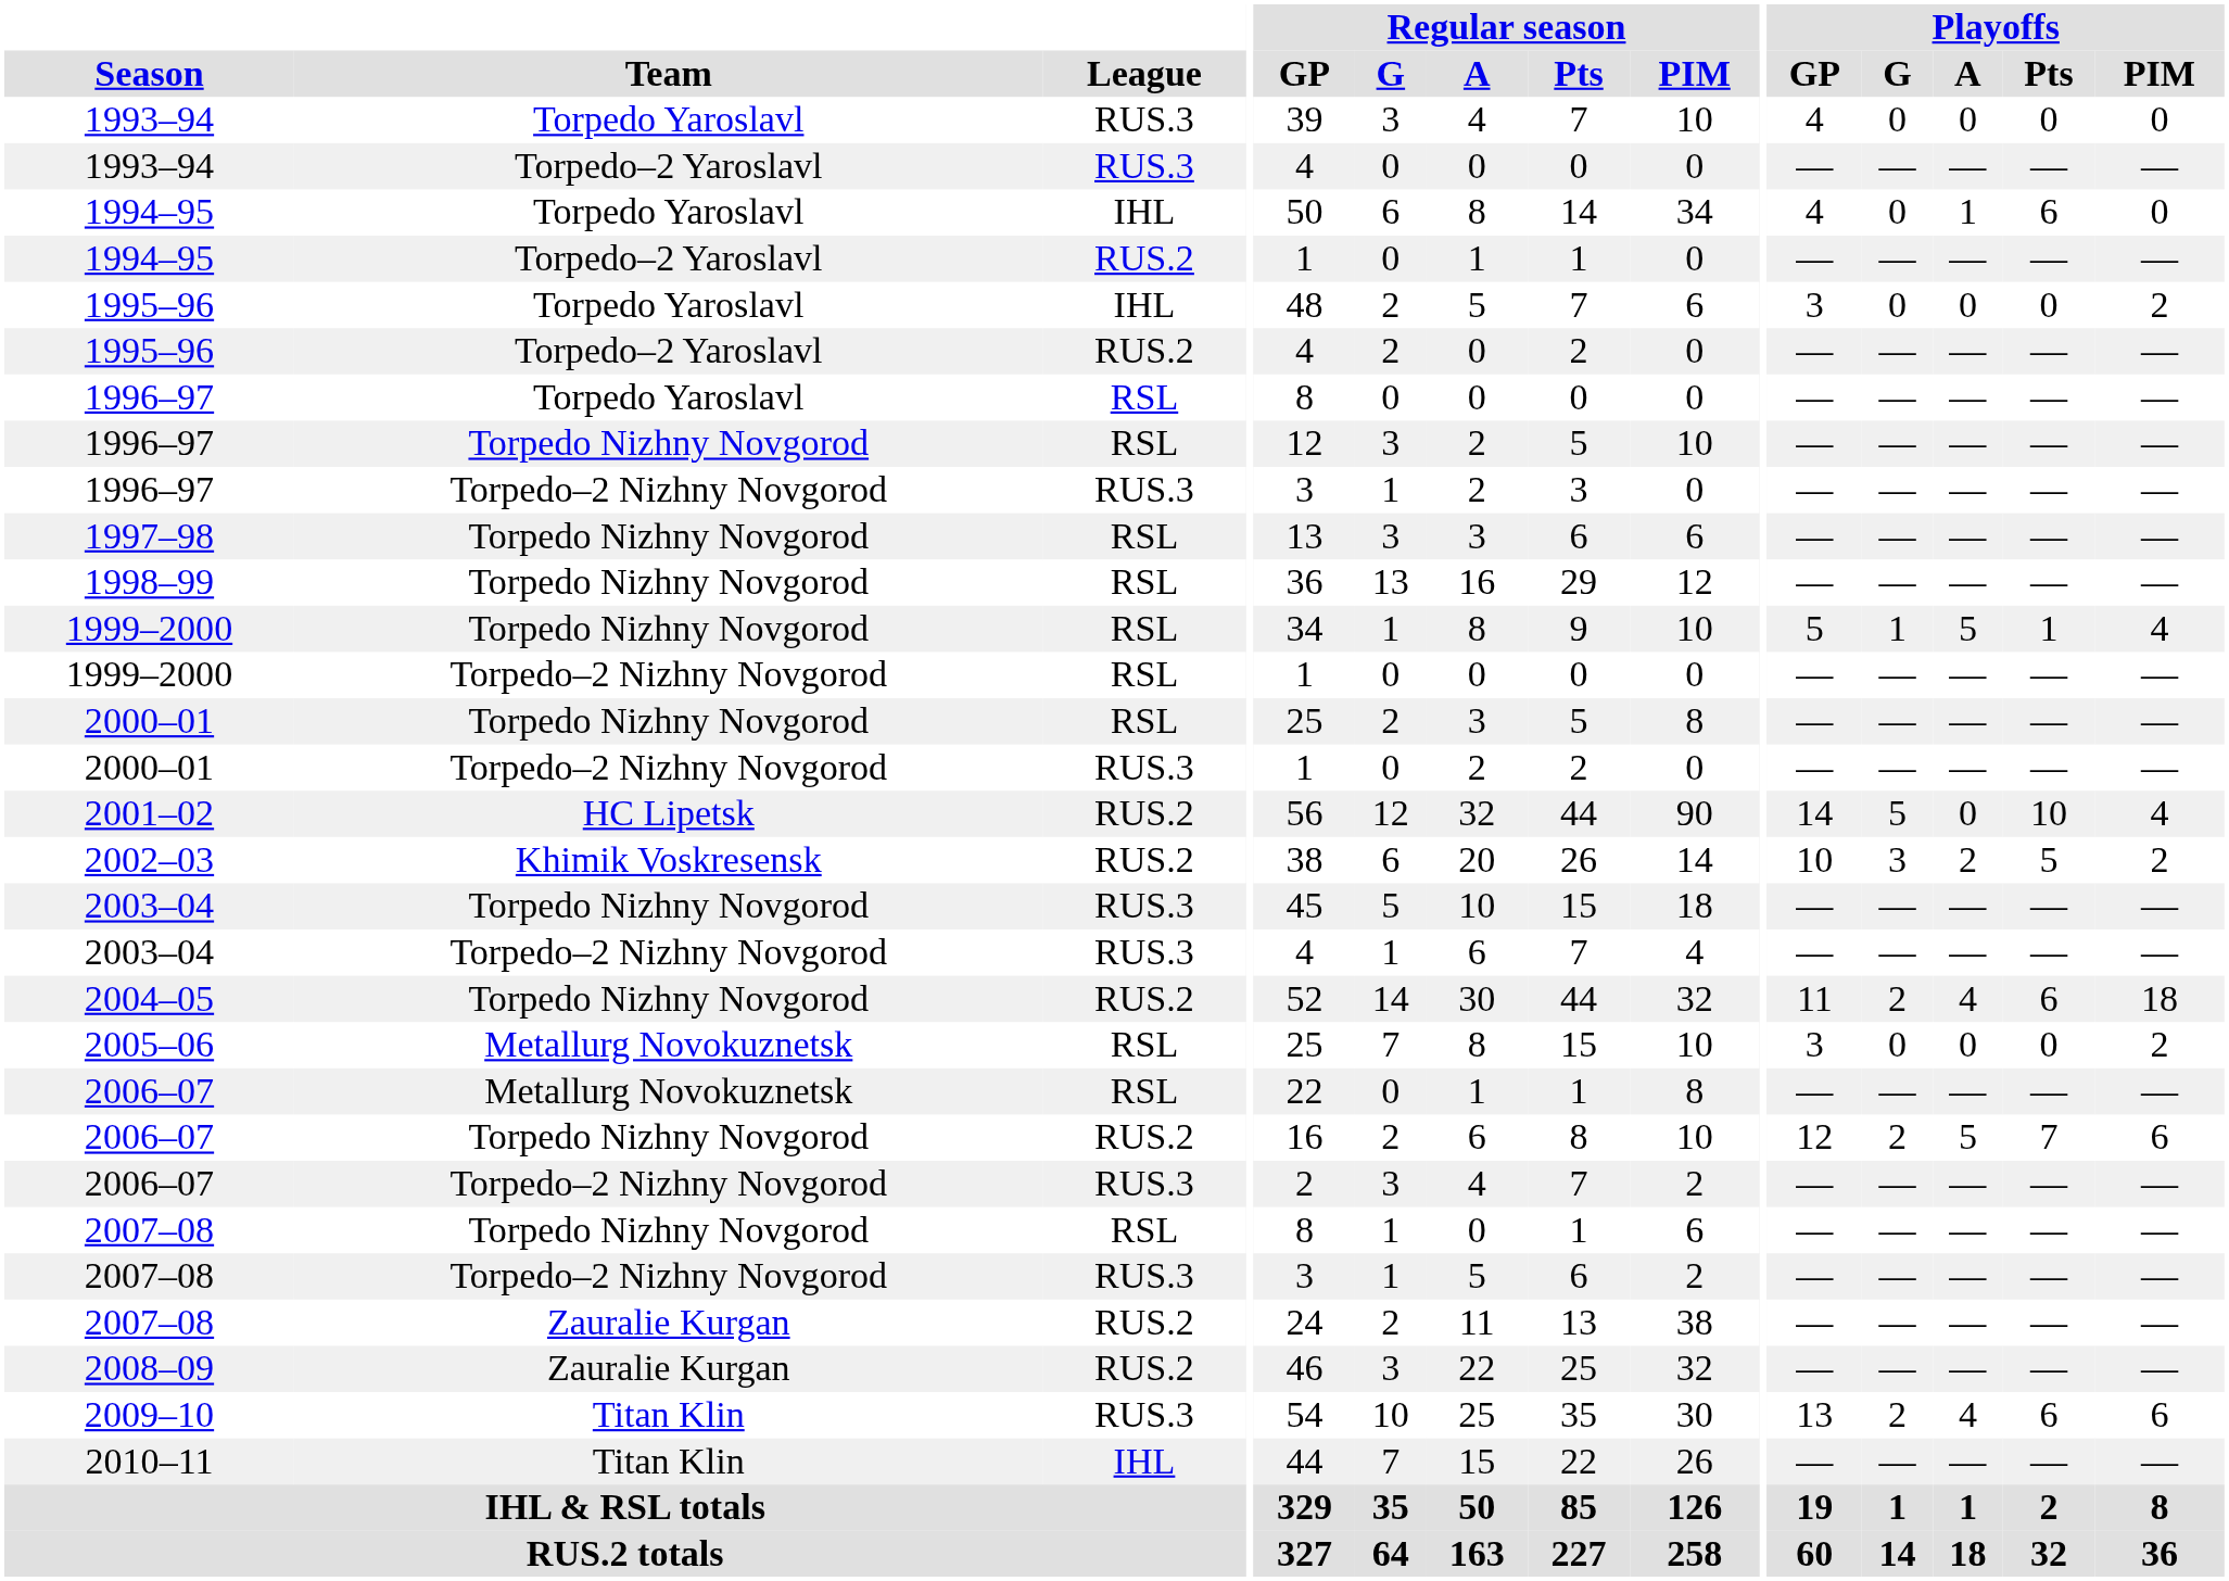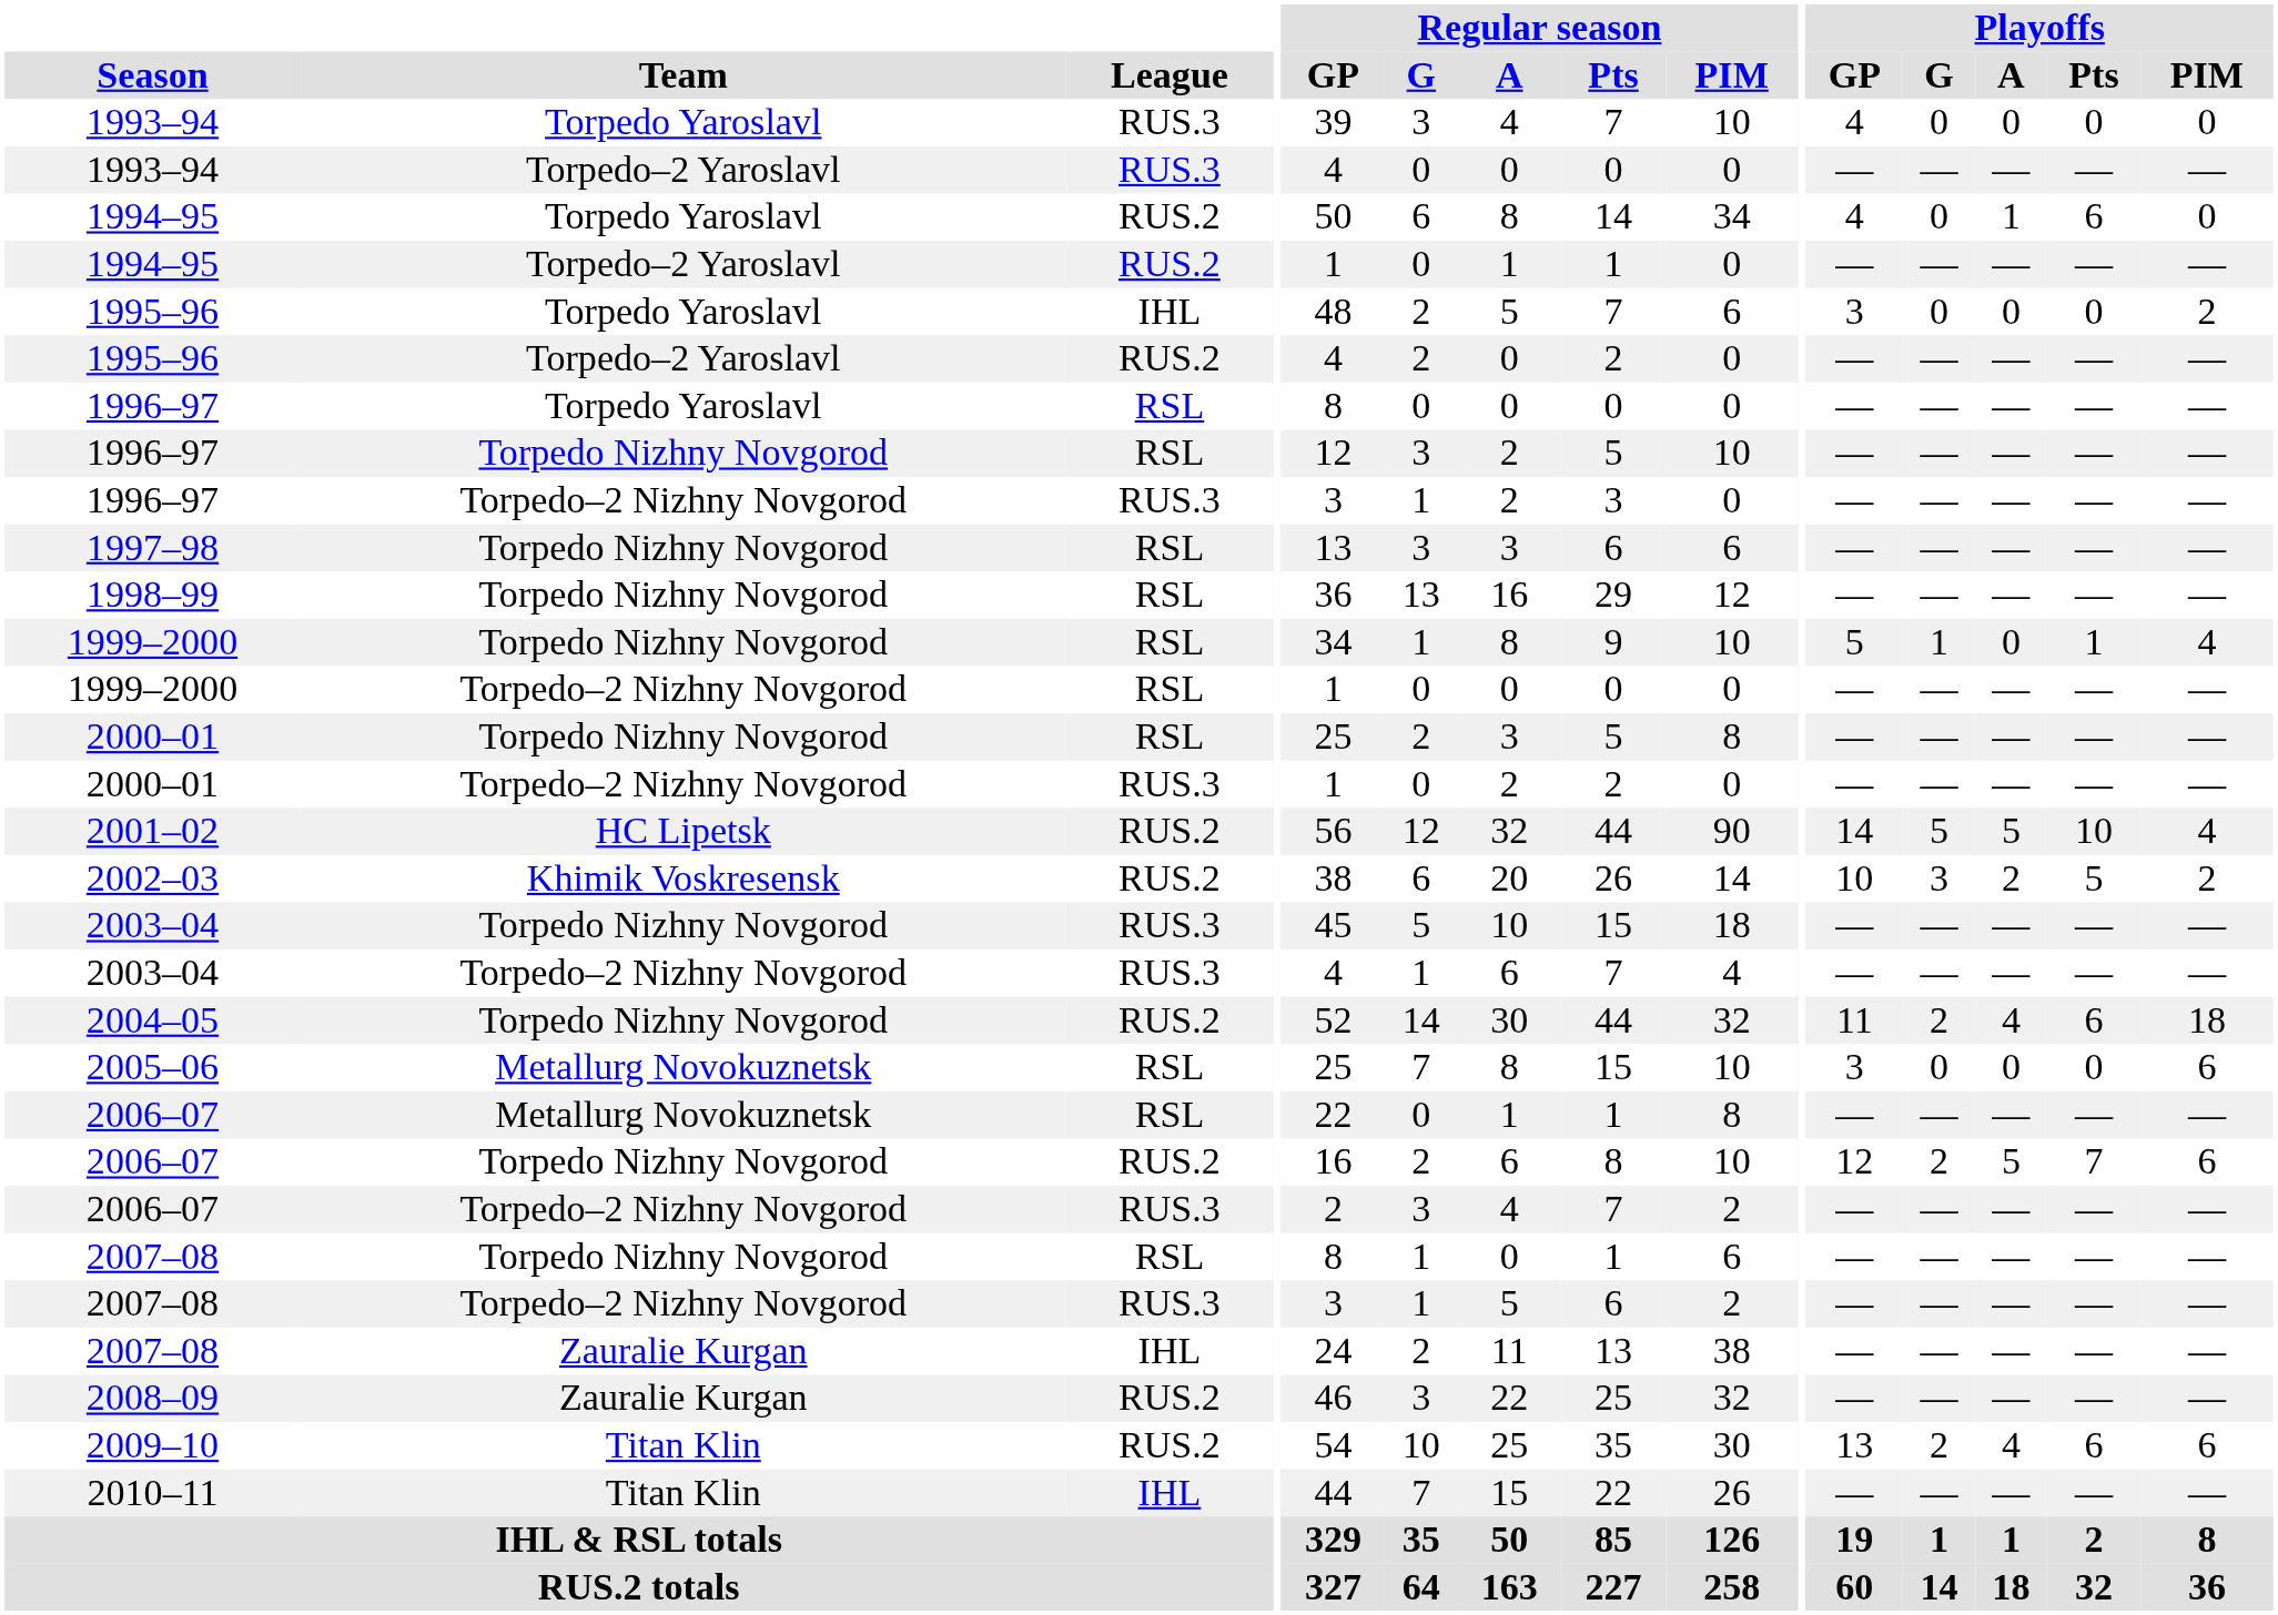1994–95 / Torpedo Yaroslavl | League: IHL -> RUS.2
1999–2000 / Torpedo Nizhny Novgorod | Playoffs / A: 5 -> 0
2001–02 | Playoffs / A: 0 -> 5
2005–06 | Playoffs / PIM: 2 -> 6
2007–08 / Zauralie Kurgan | League: RUS.2 -> IHL
2009–10 | League: RUS.3 -> RUS.2
